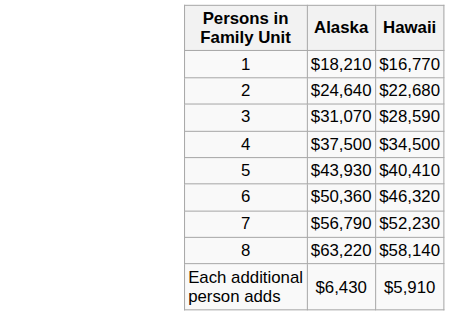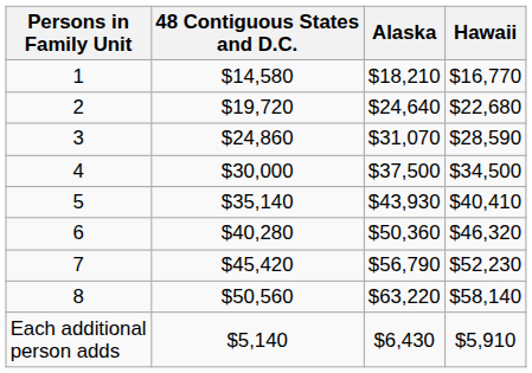+ column: 48 Contiguous States and D.C. | $14,580 | $19,720 | $24,860 | $30,000 | $35,140 | $40,280 | $45,420 | $50,560 | $5,140
